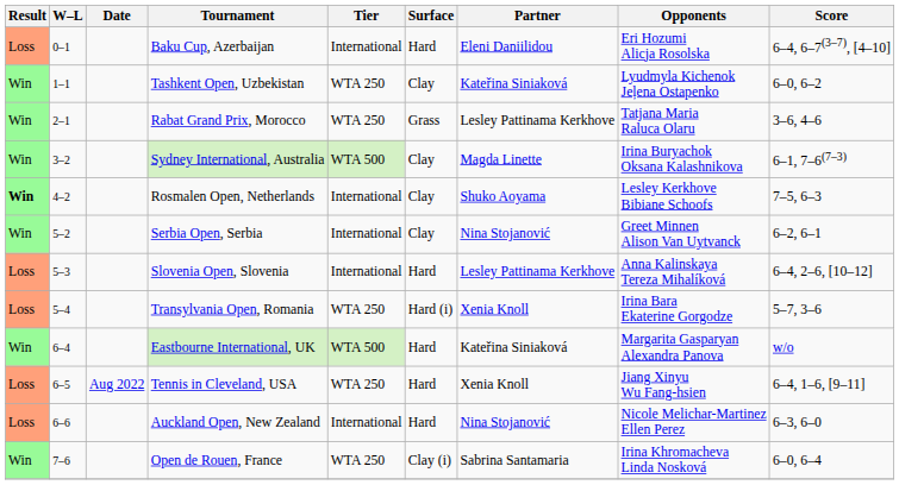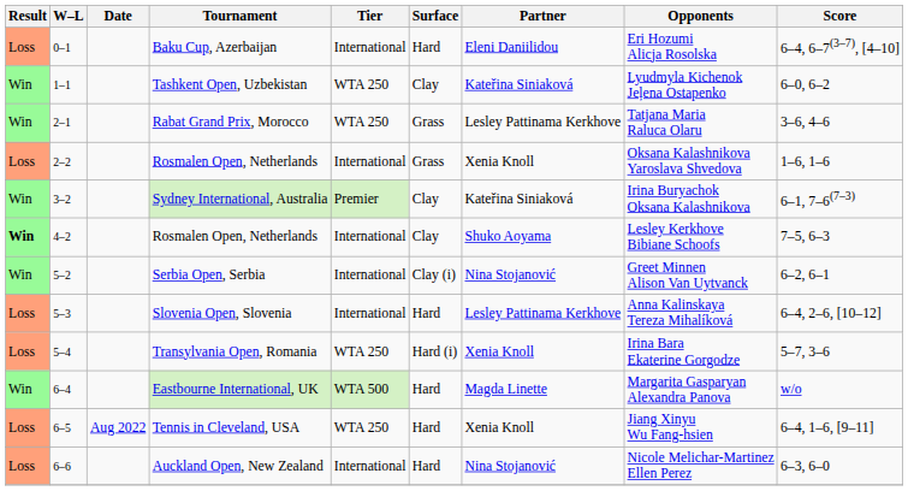+ row: Loss | 2–2 | Rosmalen Open, Netherlands | International | Grass | Xenia Knoll | Oksana Kalashnikova Yaroslava Shvedova | 1–6, 1–6
Sydney International, Australia | Tier: WTA 500 -> Premier
Sydney International, Australia | Partner: Magda Linette -> Kateřina Siniaková
Serbia Open, Serbia | Surface: Clay -> Clay (i)
Eastbourne International, UK | Partner: Kateřina Siniaková -> Magda Linette
- row: Win | 7–6 | Open de Rouen, France | WTA 250 | Clay (i) | Sabrina Santamaria | Irina Khromacheva Linda Nosková | 6–0, 6–4
